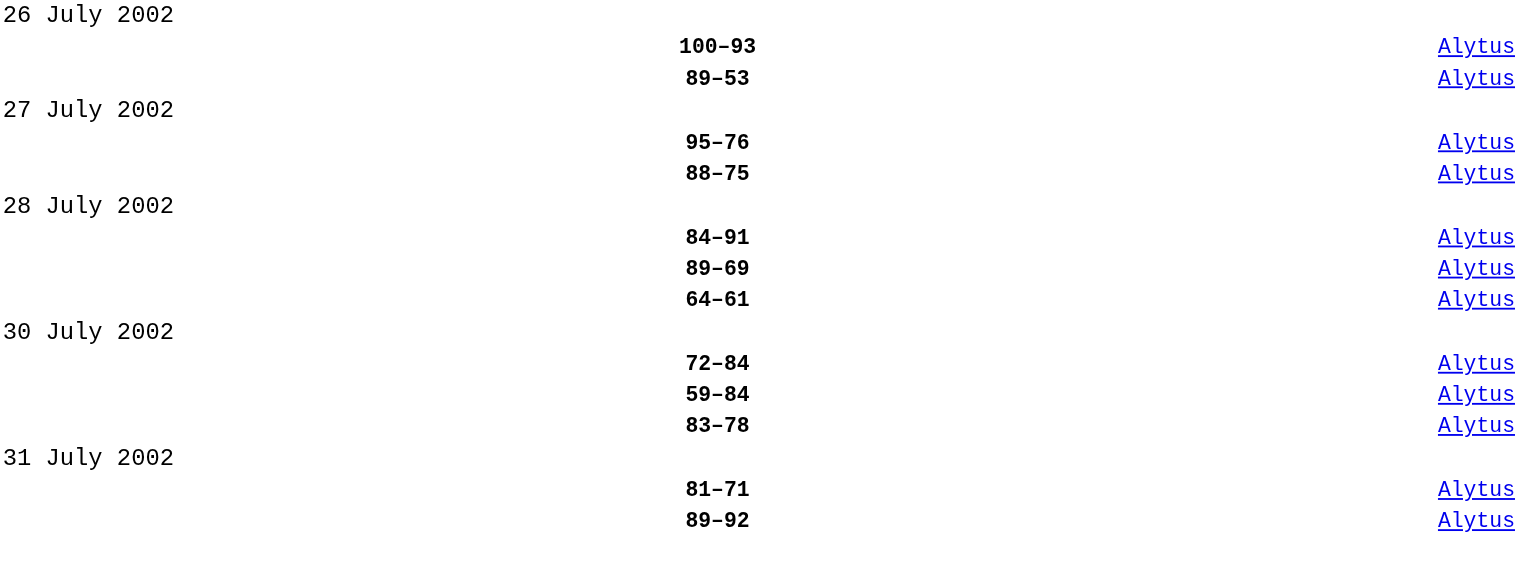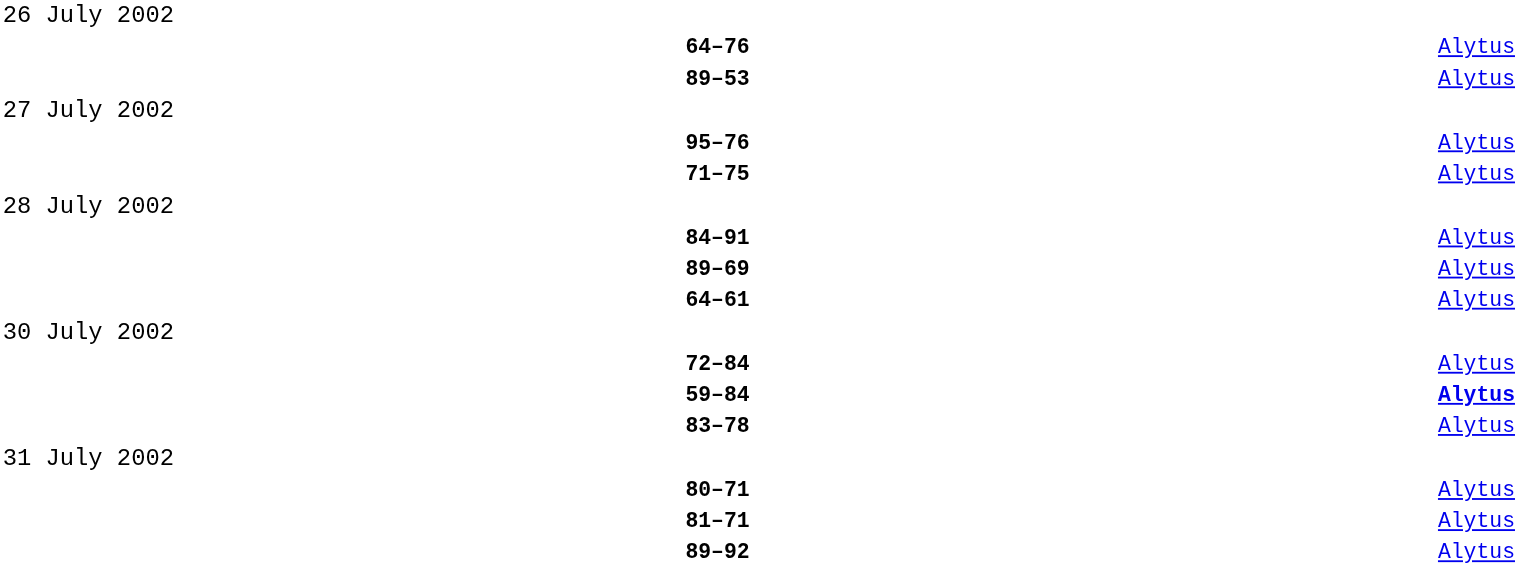+ row: 64–76 | Alytus
- row: 100–93 | Alytus
- row: 88–75 | Alytus
+ row: 71–75 | Alytus
59–84 | column 6: normal -> bold
+ row: 80–71 | Alytus
